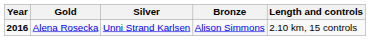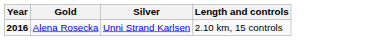- column: Bronze | Alison Simmons
